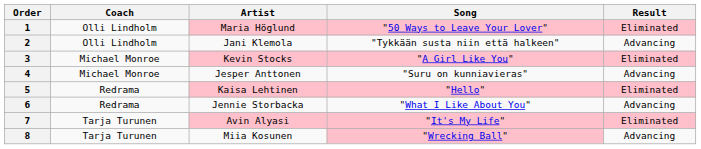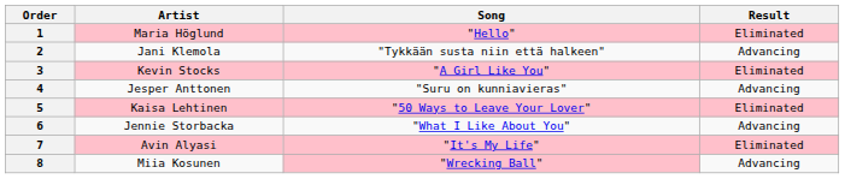- column: Coach | Olli Lindholm | Olli Lindholm | Michael Monroe | Michael Monroe | Redrama | Redrama | Tarja Turunen | Tarja Turunen
1 | Song: "50 Ways to Leave Your Lover" -> "Hello"
5 | Song: "Hello" -> "50 Ways to Leave Your Lover"
